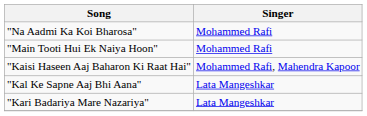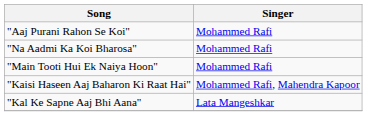+ row: "Aaj Purani Rahon Se Koi" | Mohammed Rafi
- row: "Kari Badariya Mare Nazariya" | Lata Mangeshkar
